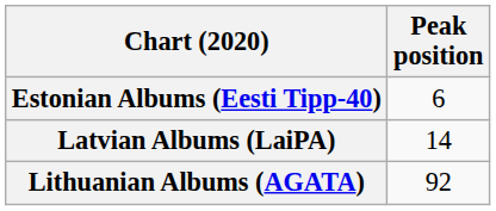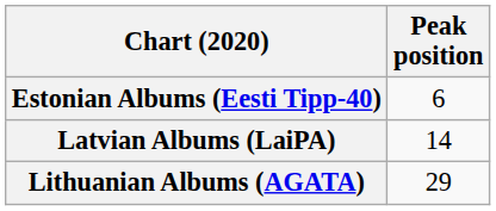Lithuanian Albums (AGATA) | Peak position: 92 -> 29
